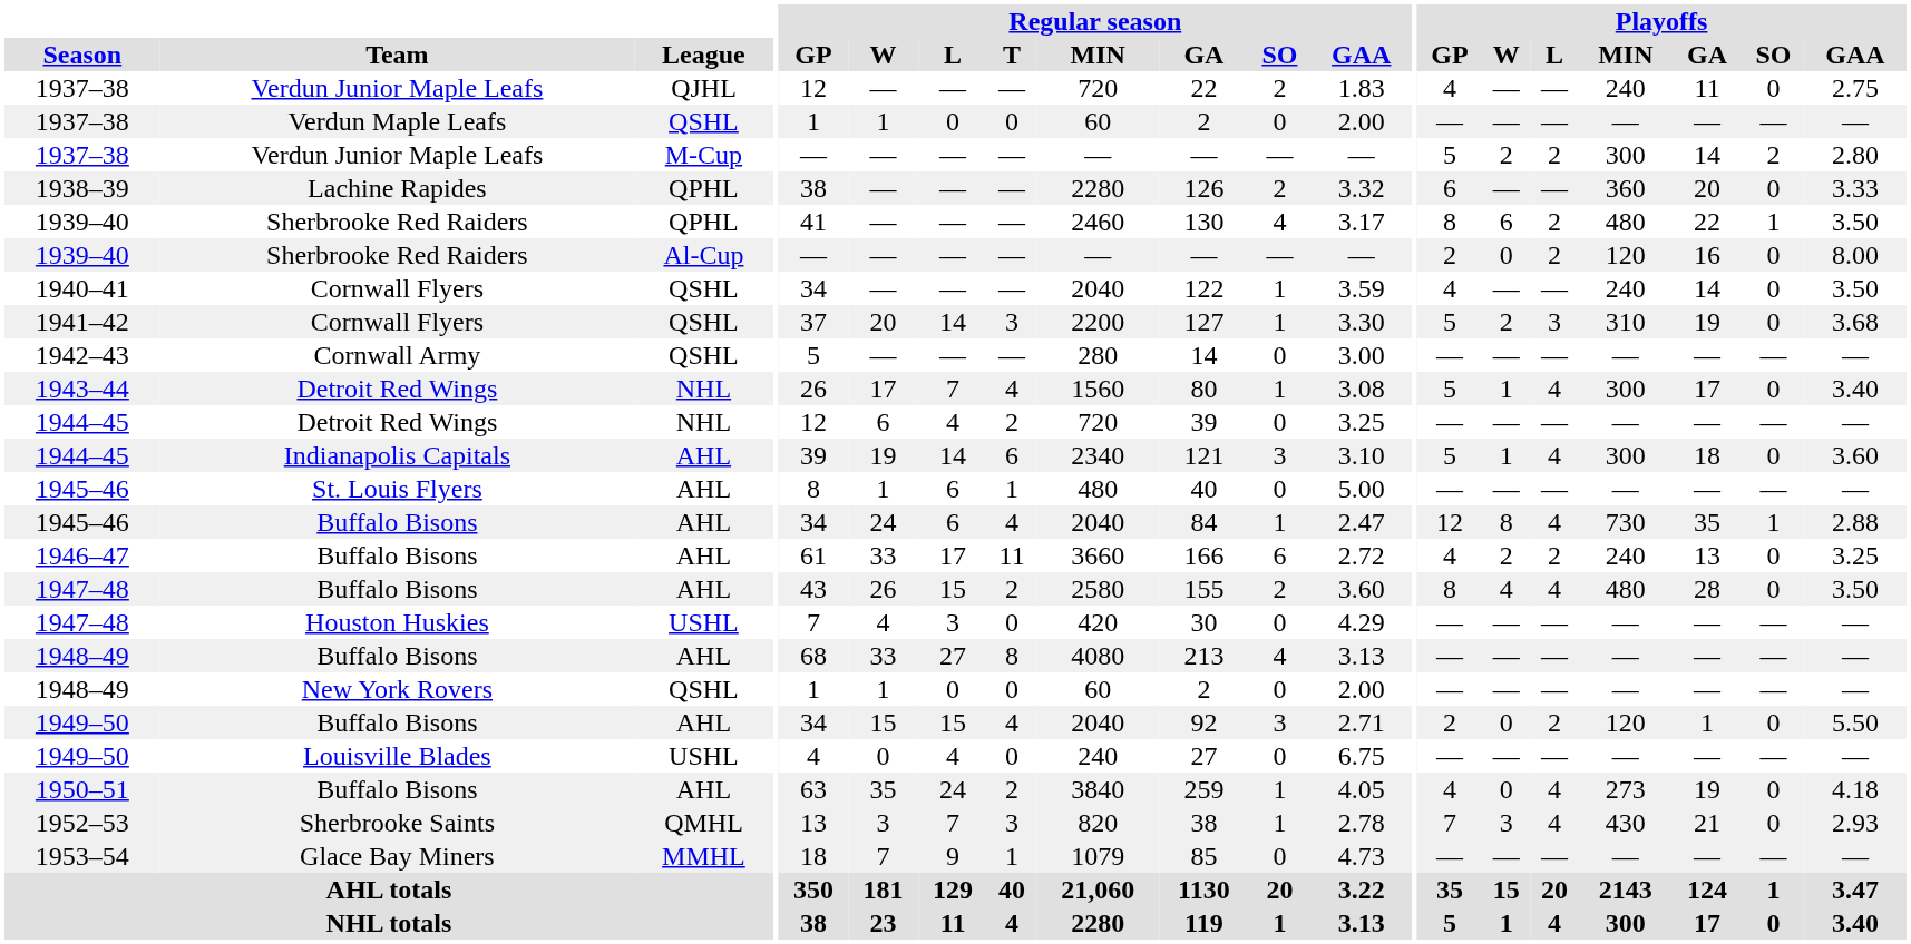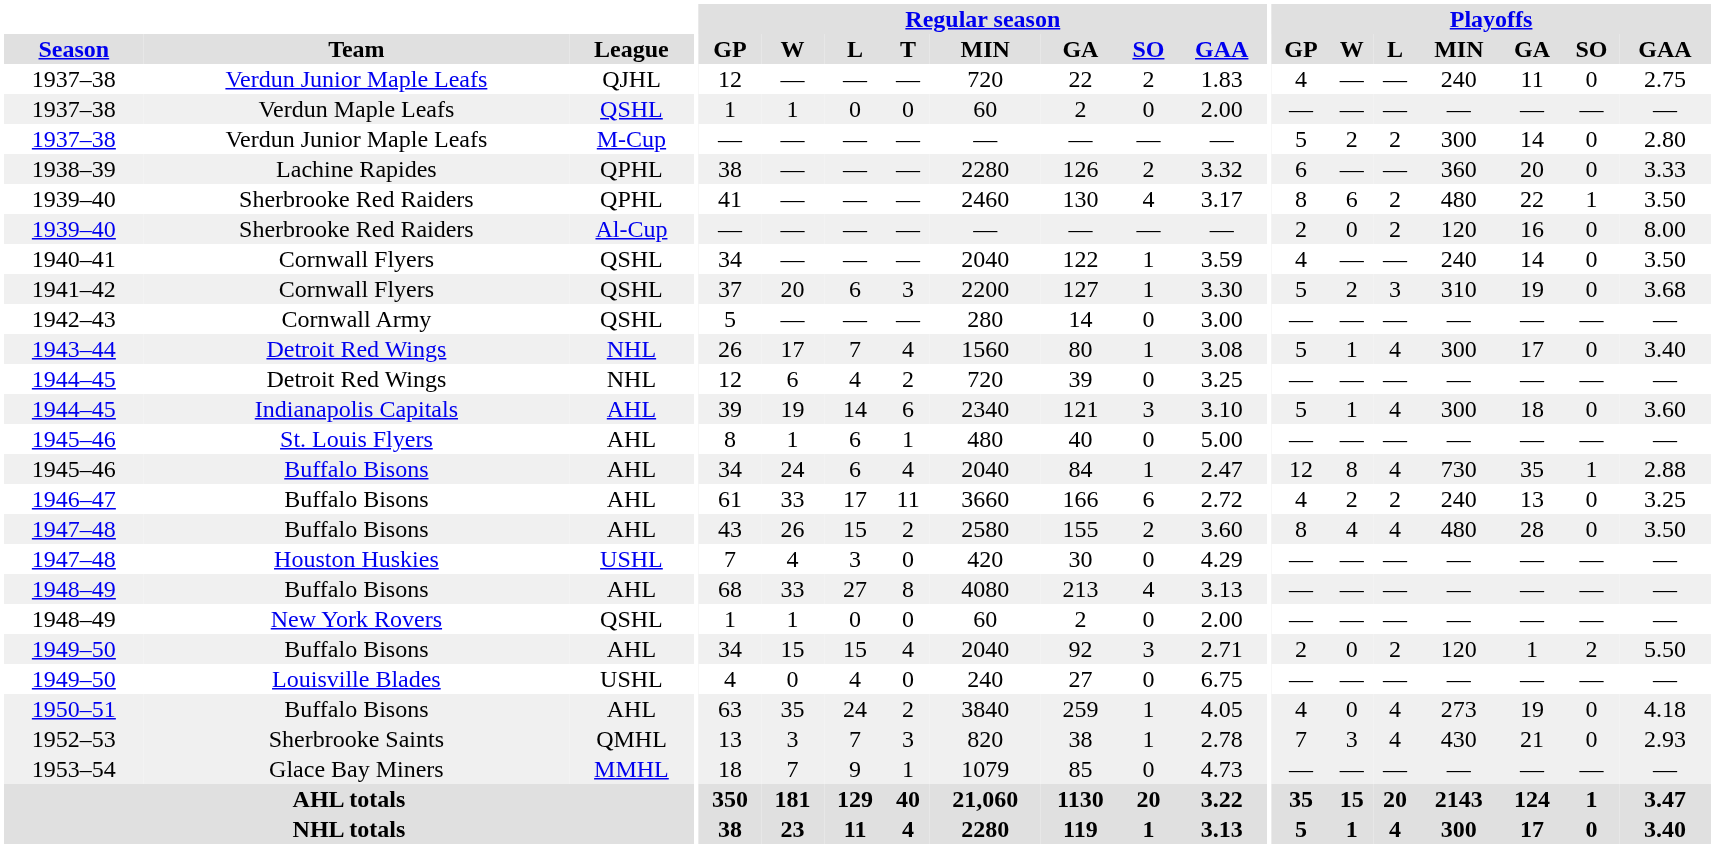1937–38 / M-Cup | Playoffs / SO: 2 -> 0
1941–42 | Regular season / L: 14 -> 6
1949–50 / AHL | Playoffs / SO: 0 -> 2
